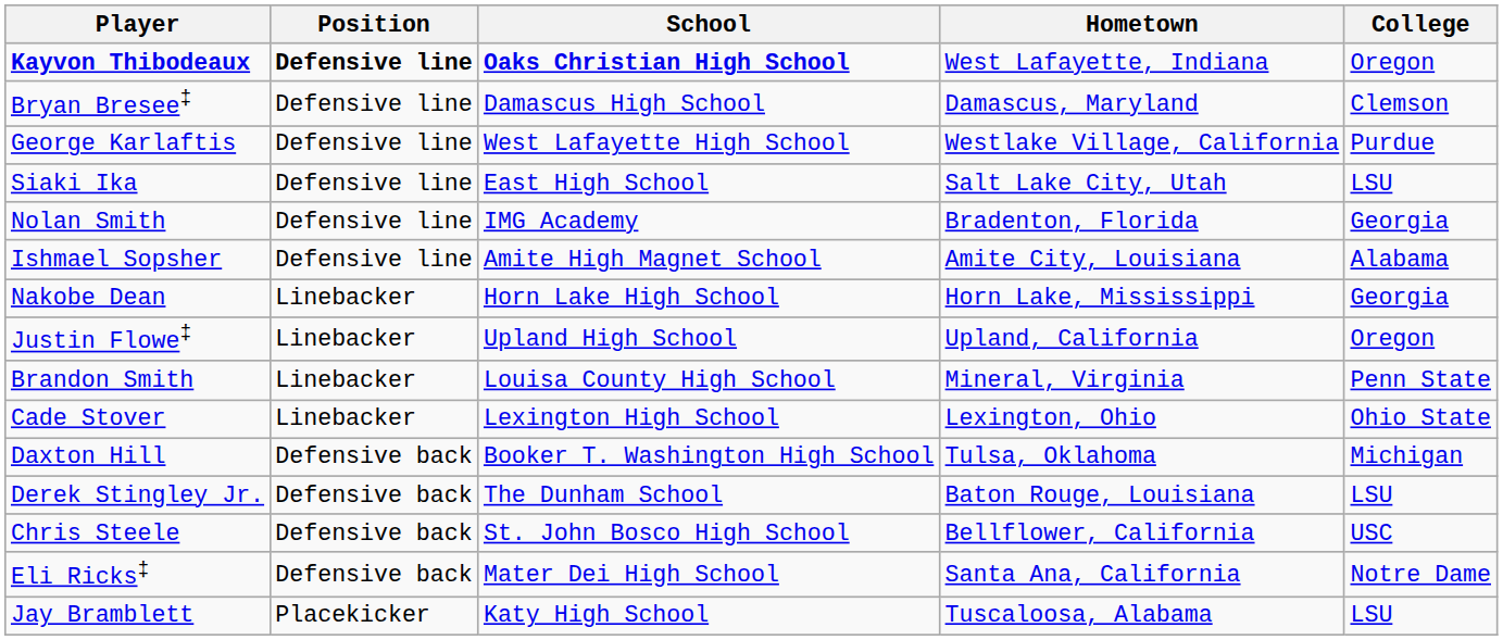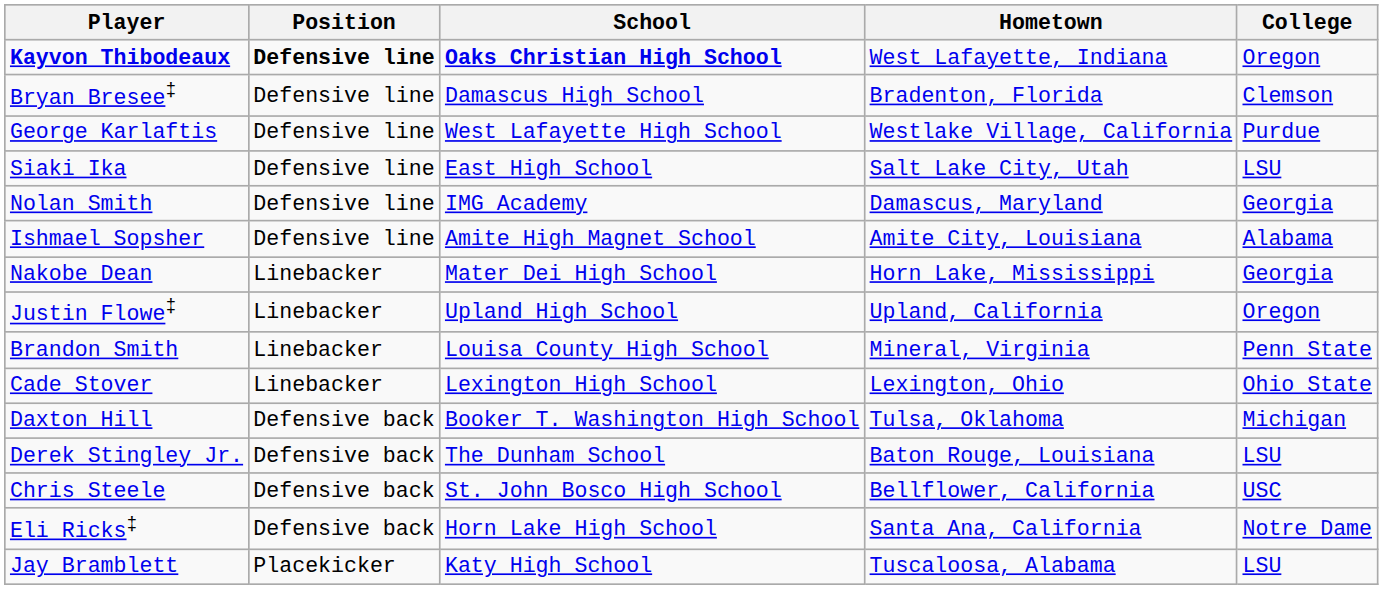Bryan Bresee‡ | Hometown: Damascus, Maryland -> Bradenton, Florida
Nolan Smith | Hometown: Bradenton, Florida -> Damascus, Maryland
Nakobe Dean | School: Horn Lake High School -> Mater Dei High School
Eli Ricks‡ | School: Mater Dei High School -> Horn Lake High School
